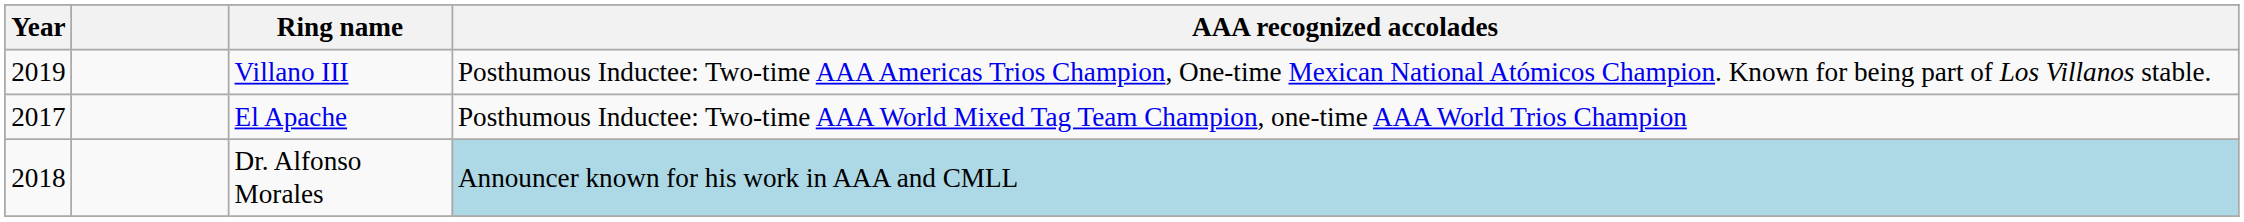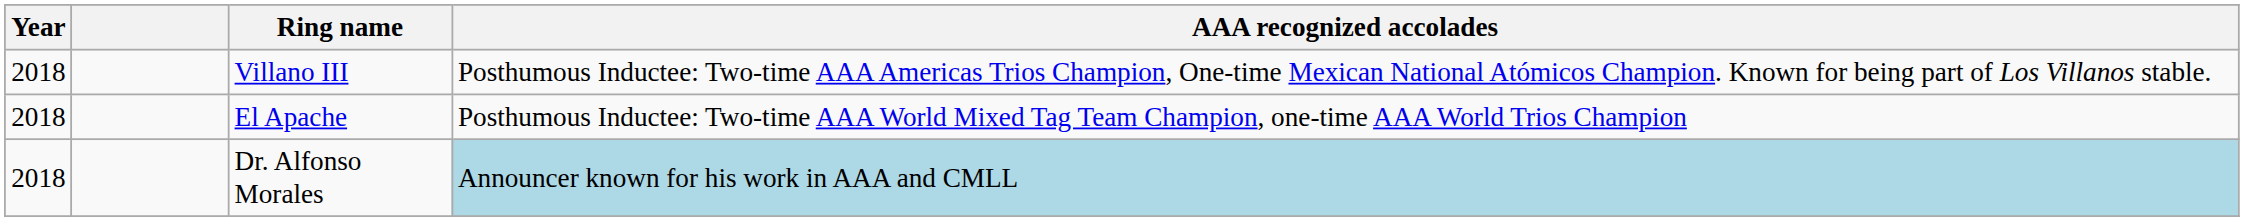Villano III | Year: 2019 -> 2018
El Apache | Year: 2017 -> 2018
